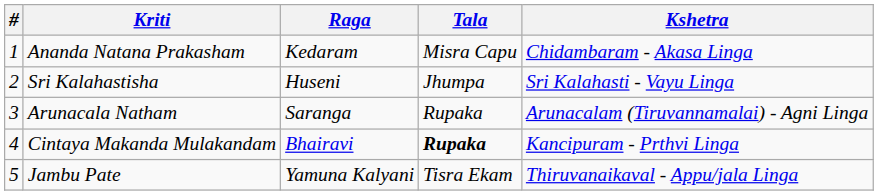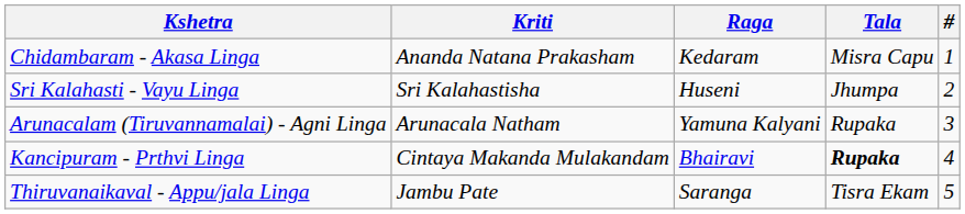columns swapped: # <-> Kshetra
Arunacala Natham | Raga: Saranga -> Yamuna Kalyani
Jambu Pate | Raga: Yamuna Kalyani -> Saranga
